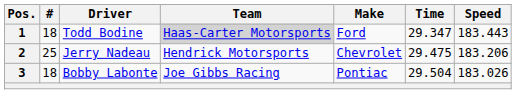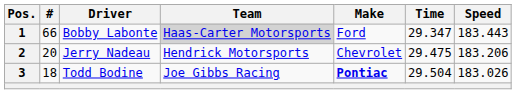1 | #: 18 -> 66
1 | Driver: Todd Bodine -> Bobby Labonte
2 | #: 25 -> 20
3 | Driver: Bobby Labonte -> Todd Bodine
3 | Make: normal -> bold
